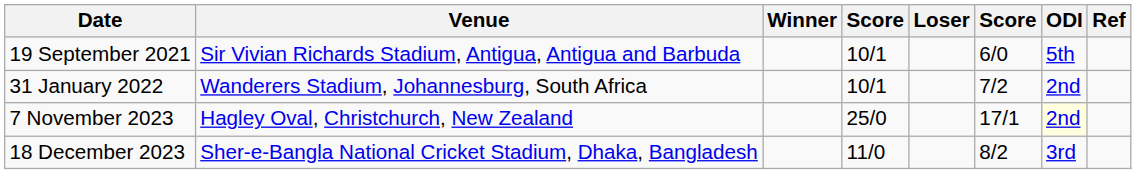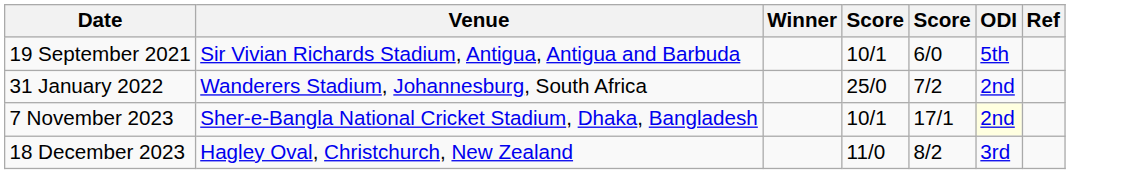- column: Loser
31 January 2022 | column 4: 10/1 -> 25/0
7 November 2023 | Venue: Hagley Oval, Christchurch, New Zealand -> Sher-e-Bangla National Cricket Stadium, Dhaka, Bangladesh
7 November 2023 | column 4: 25/0 -> 10/1
18 December 2023 | Venue: Sher-e-Bangla National Cricket Stadium, Dhaka, Bangladesh -> Hagley Oval, Christchurch, New Zealand
